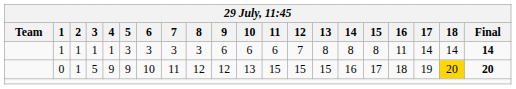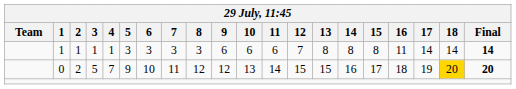0 | 2: 1 -> 2
0 | 4: 9 -> 7
0 | 11: 15 -> 14
